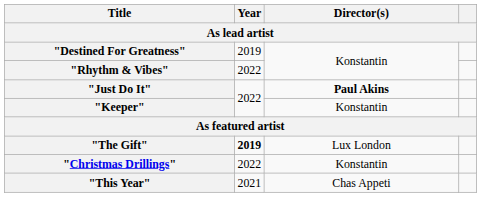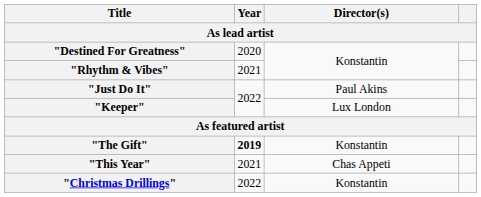"Destined For Greatness" | Year: 2019 -> 2020
"Rhythm & Vibes" | Year: 2022 -> 2021
"Just Do It" | Director(s): bold -> normal
"Keeper" | Director(s): Konstantin -> Lux London
"The Gift" | Director(s): Lux London -> Konstantin
rows swapped: "This Year" <-> "Christmas Drillings"
